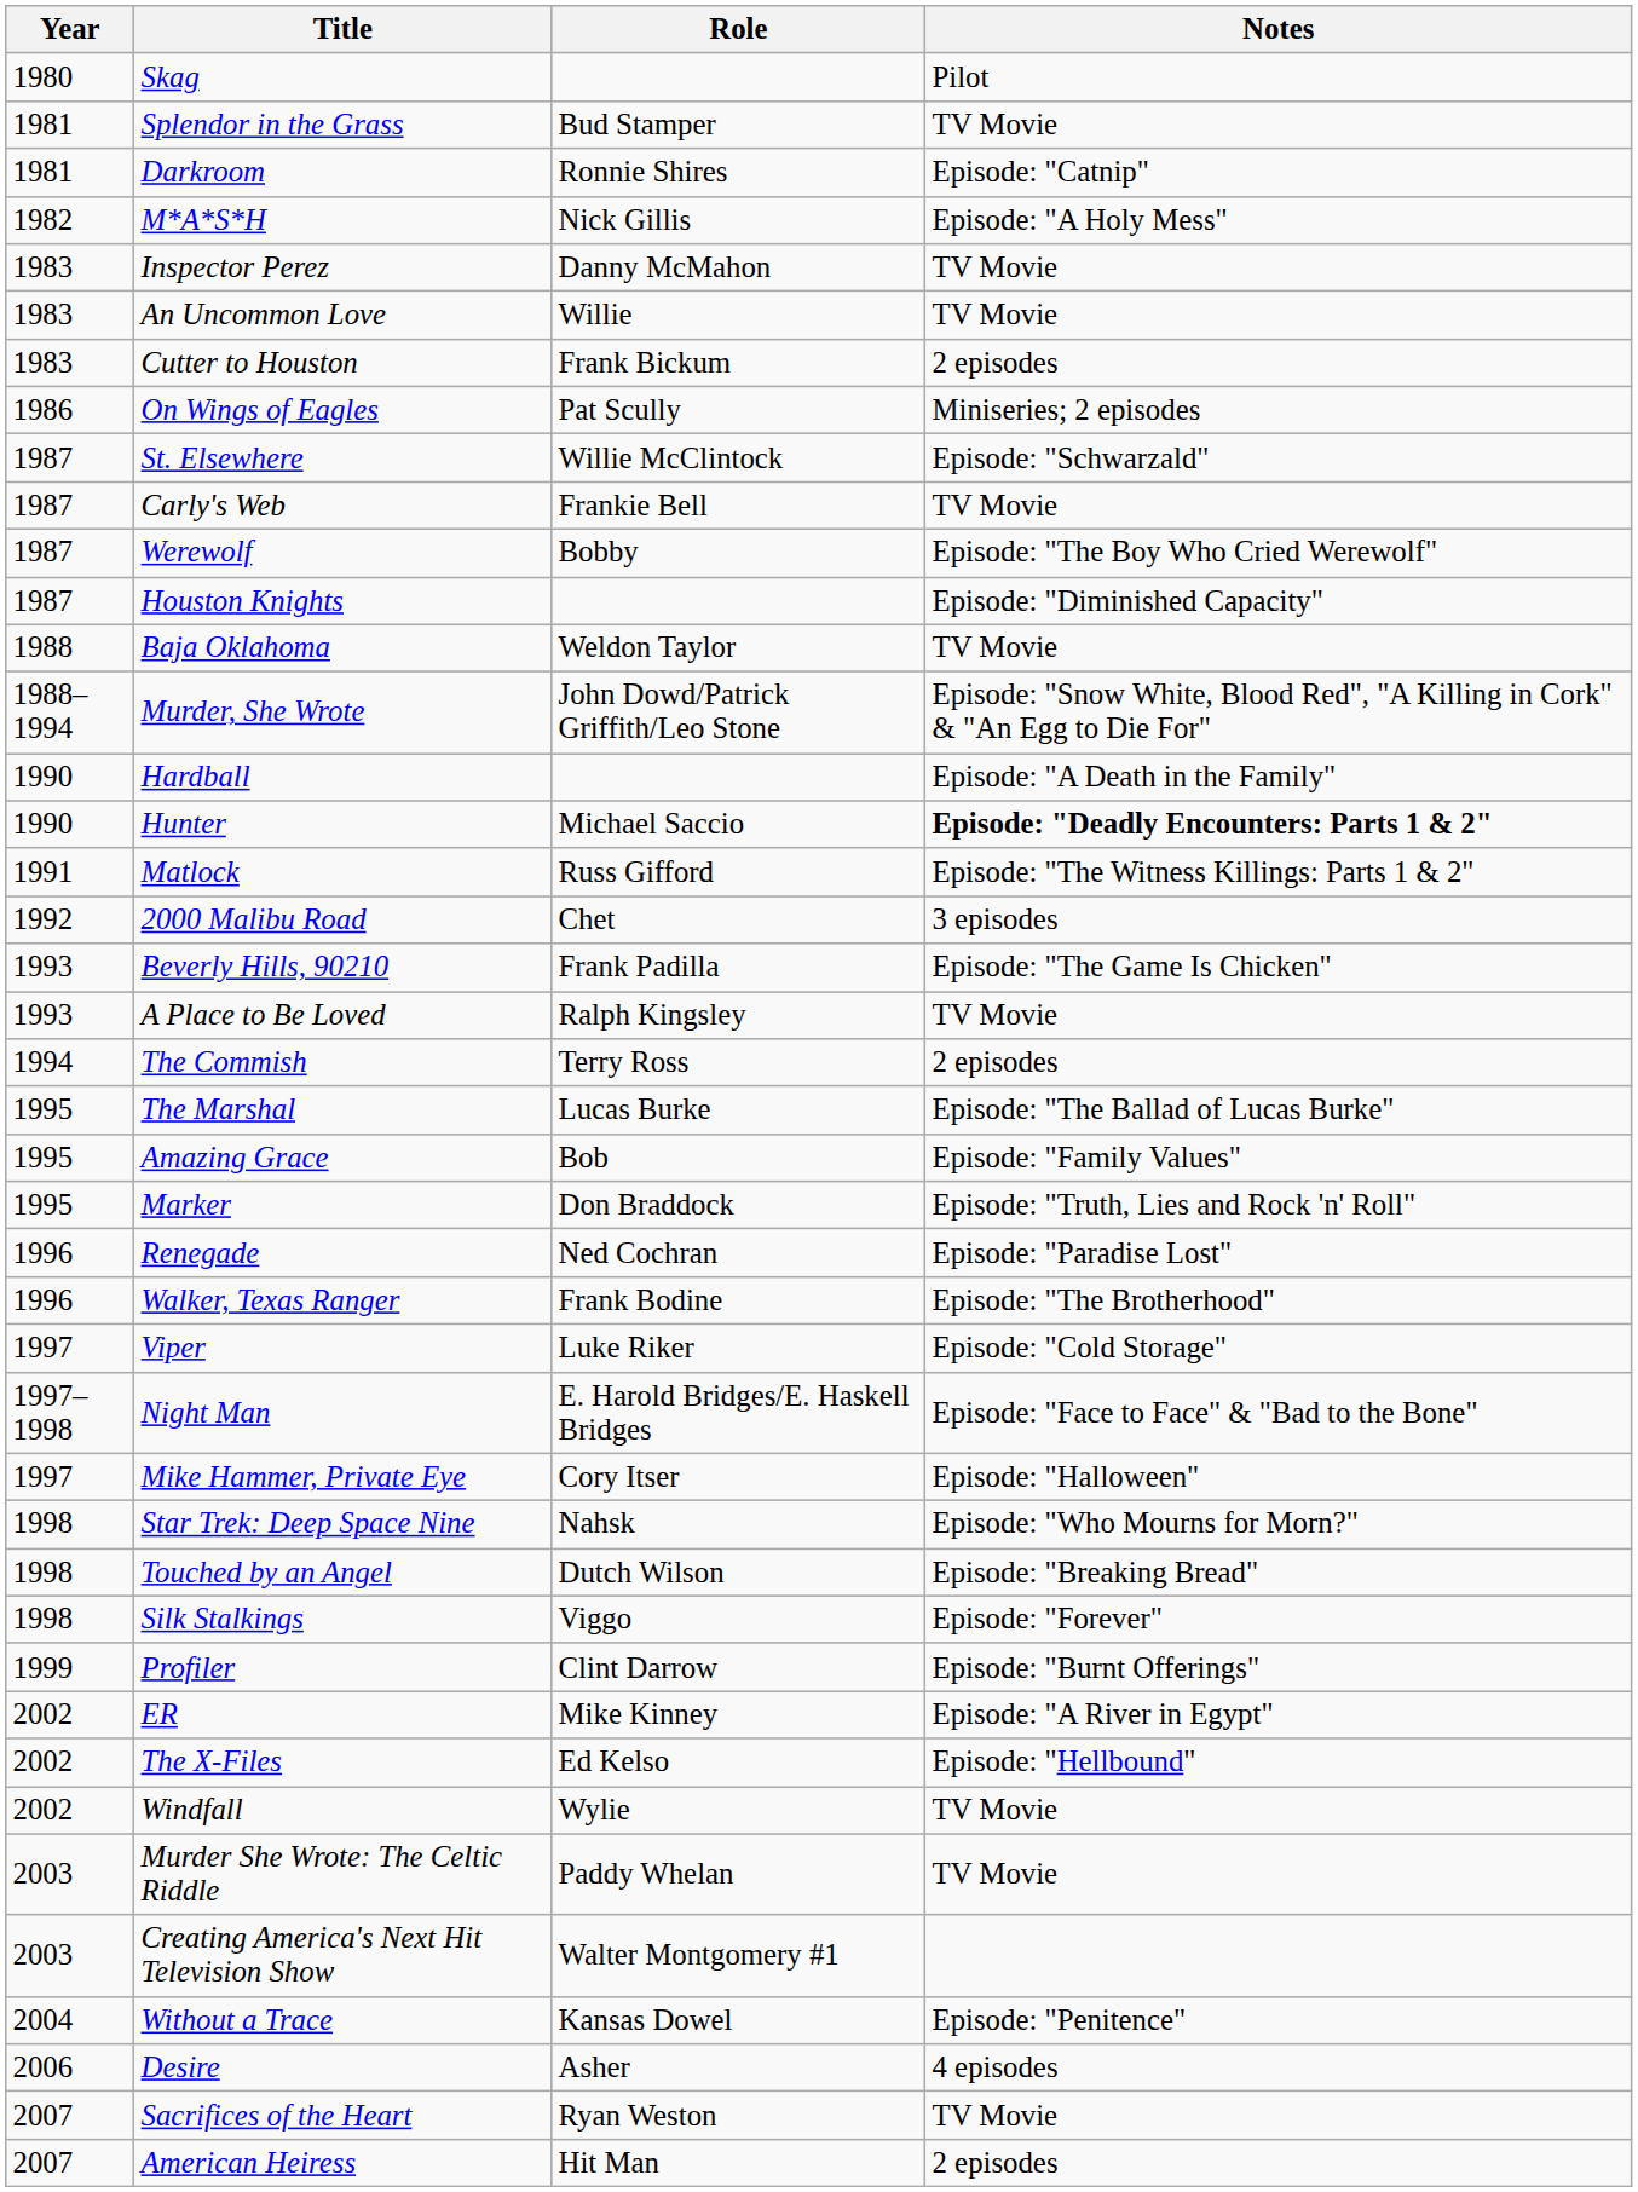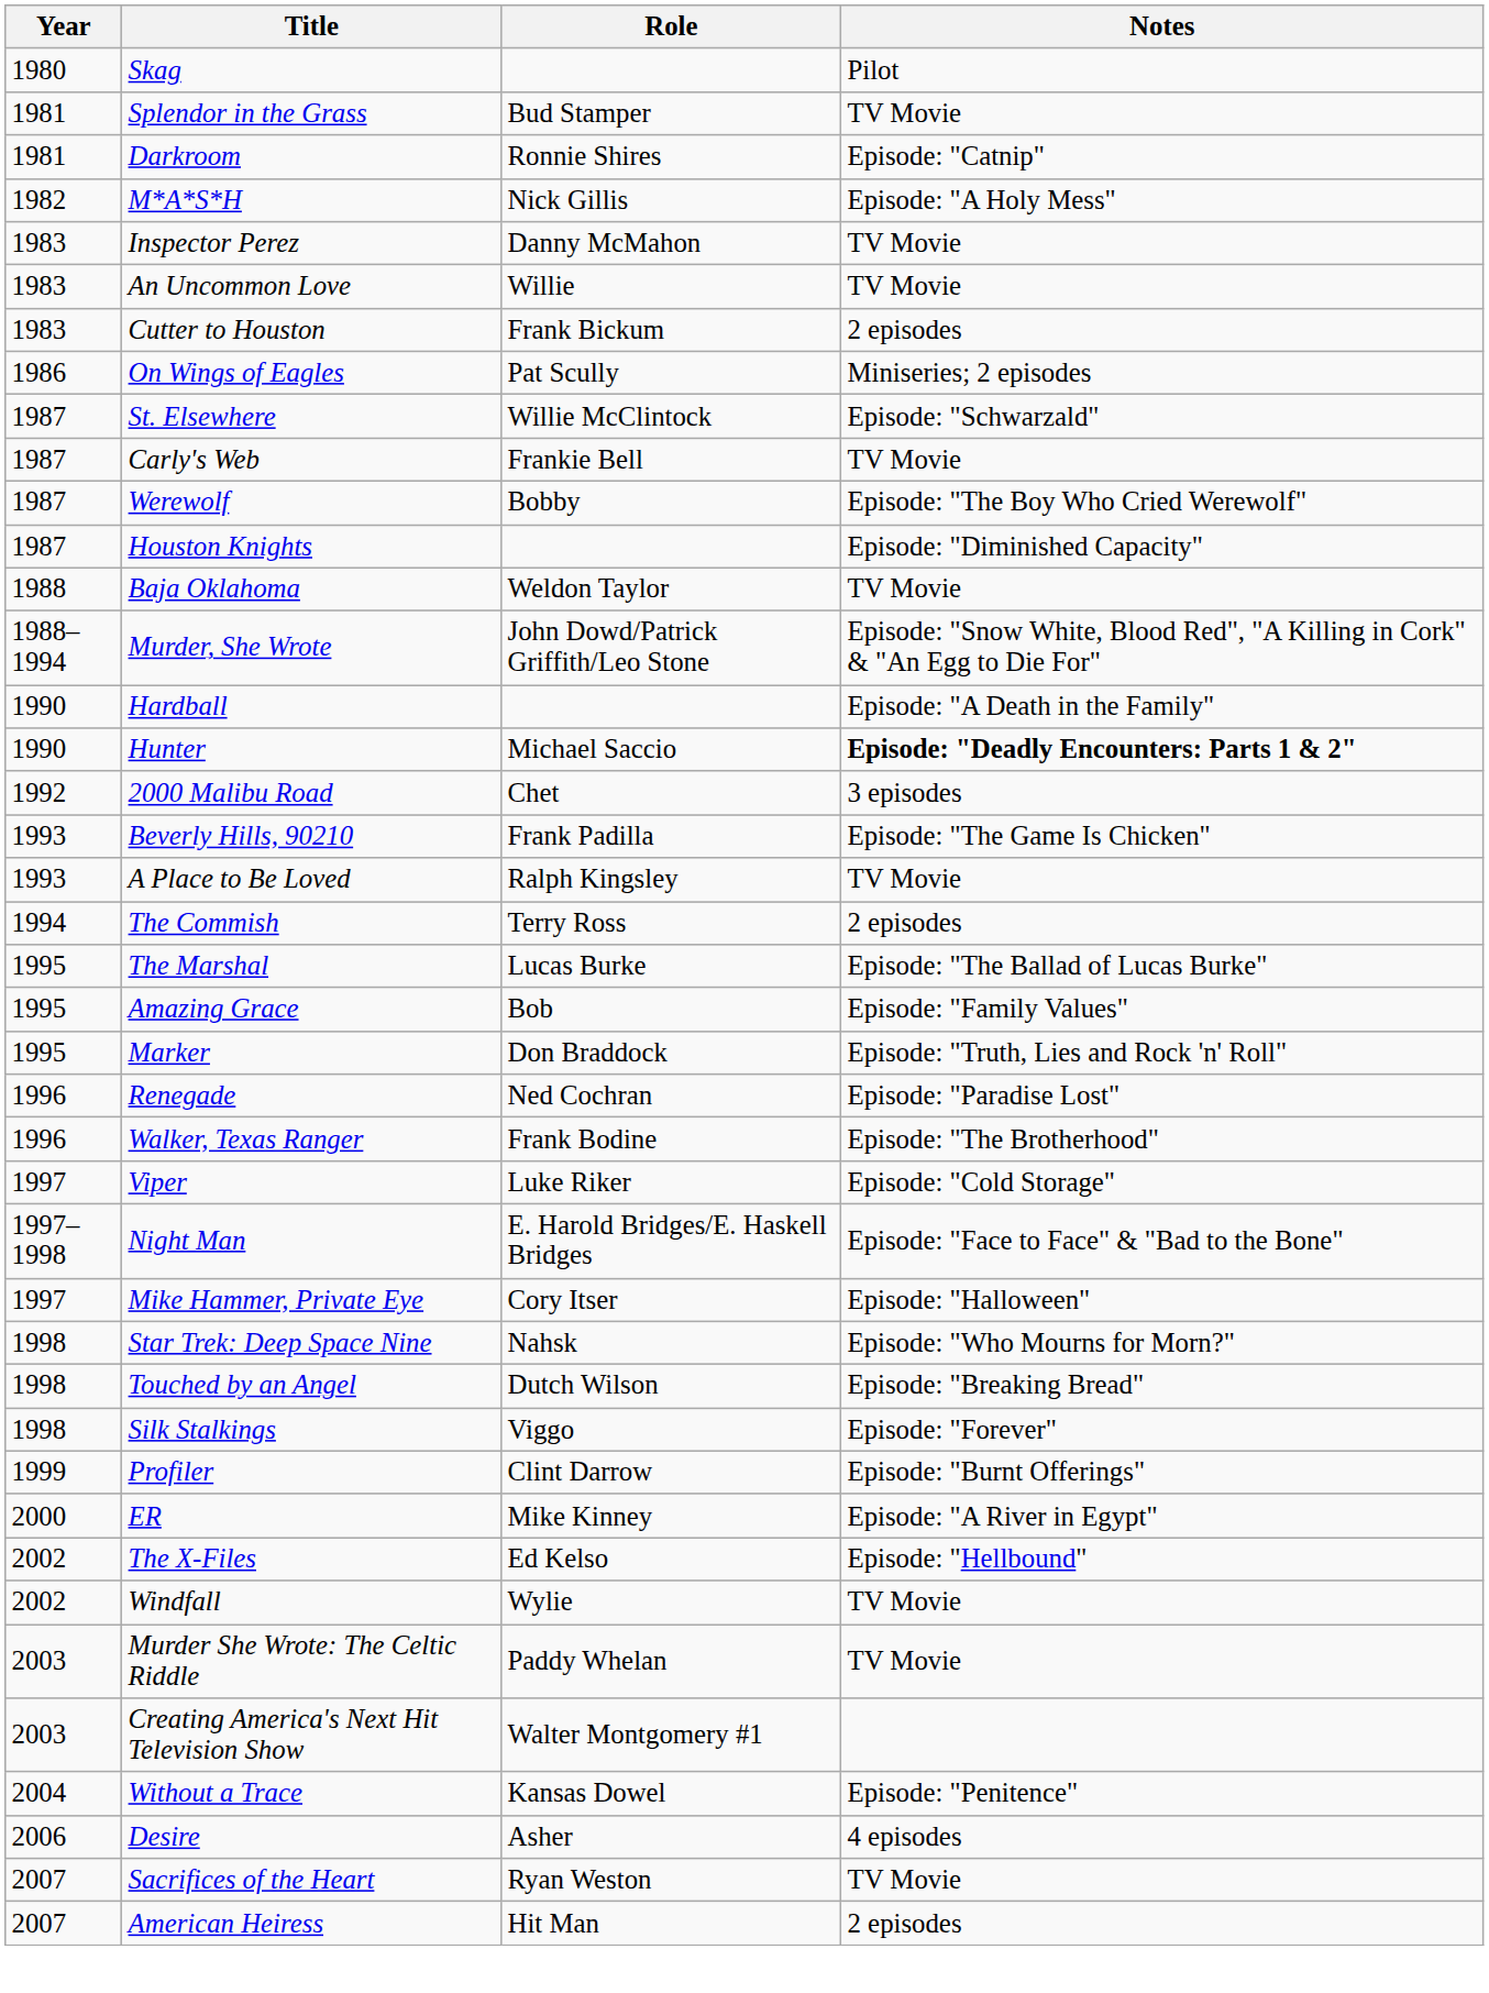- row: 1991 | Matlock | Russ Gifford | Episode: "The Witness Killings: Parts 1 & 2"
ER | Year: 2002 -> 2000
